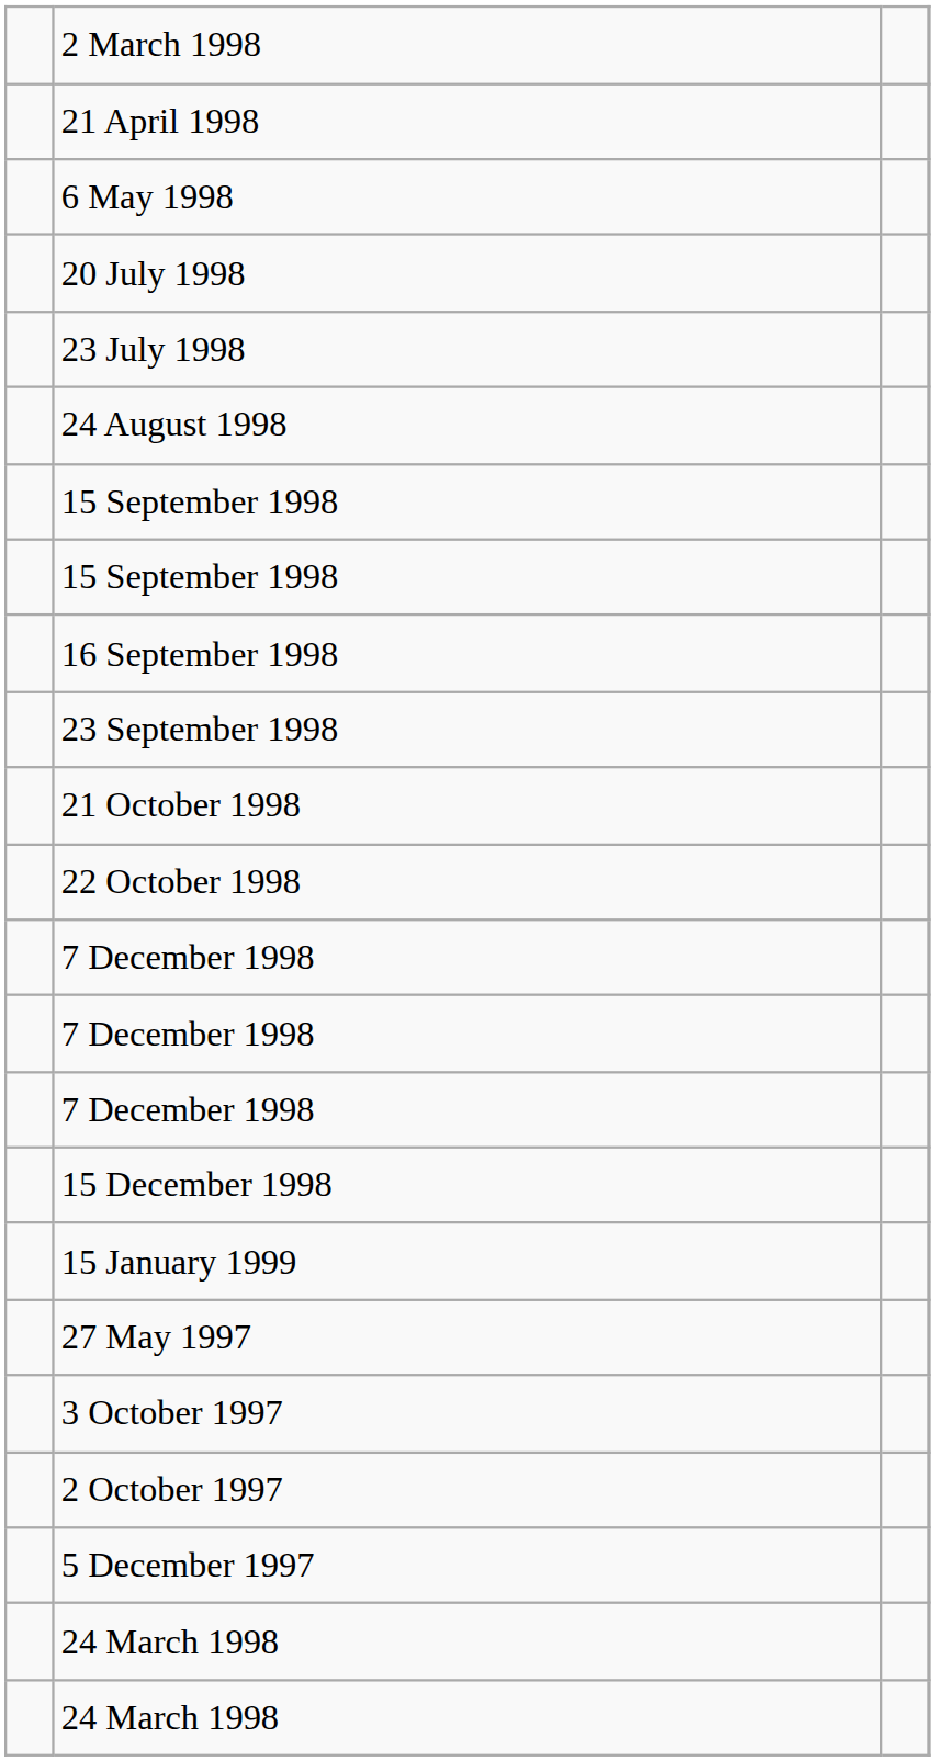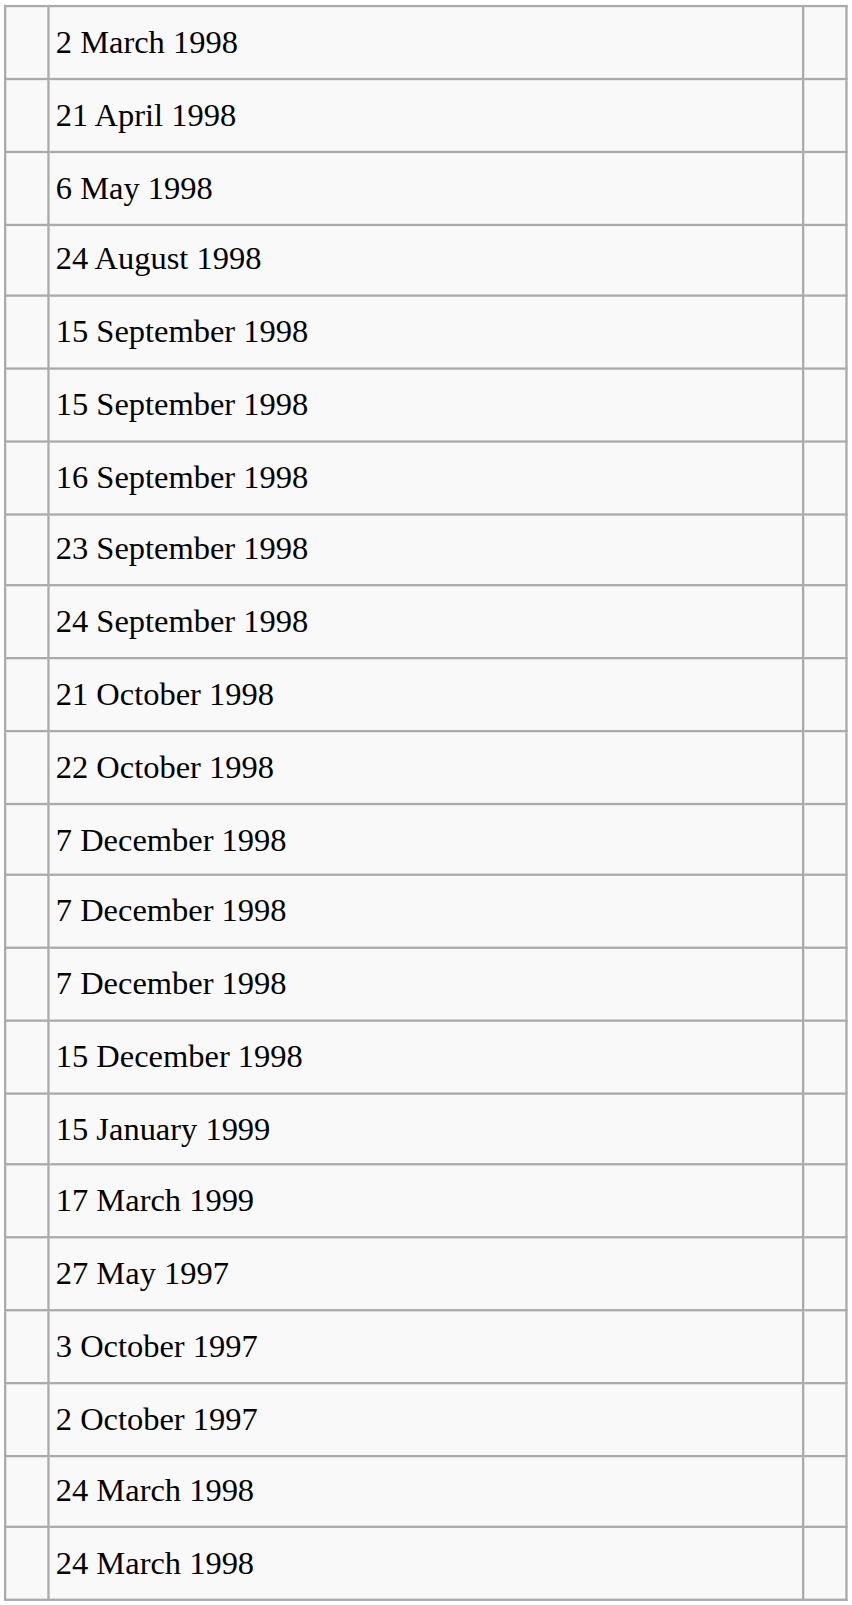- row: 20 July 1998
- row: 23 July 1998
+ row: 24 September 1998
+ row: 17 March 1999
- row: 5 December 1997
